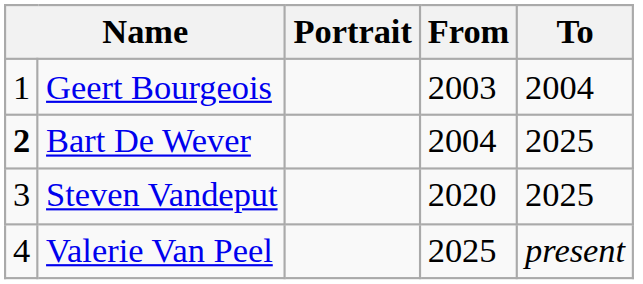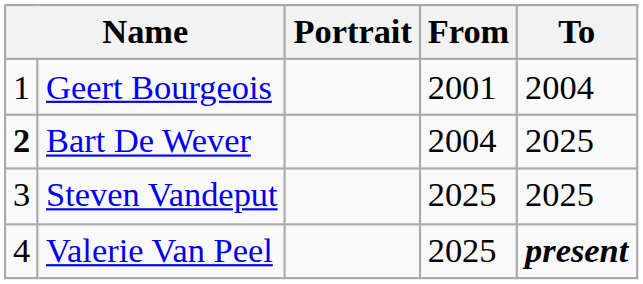Geert Bourgeois | From: 2003 -> 2001
Steven Vandeput | From: 2020 -> 2025
Valerie Van Peel | To: normal -> bold
